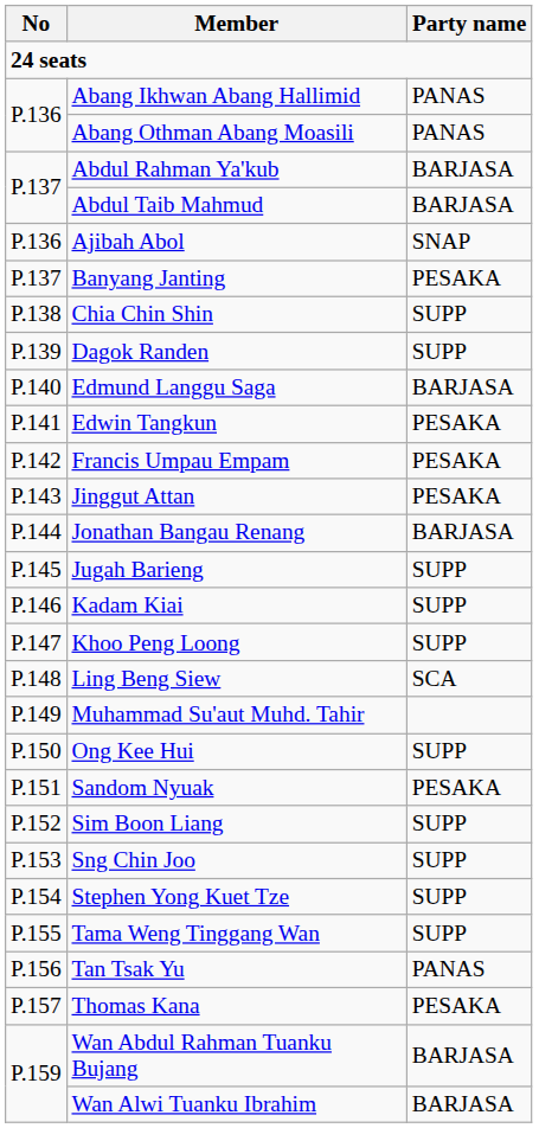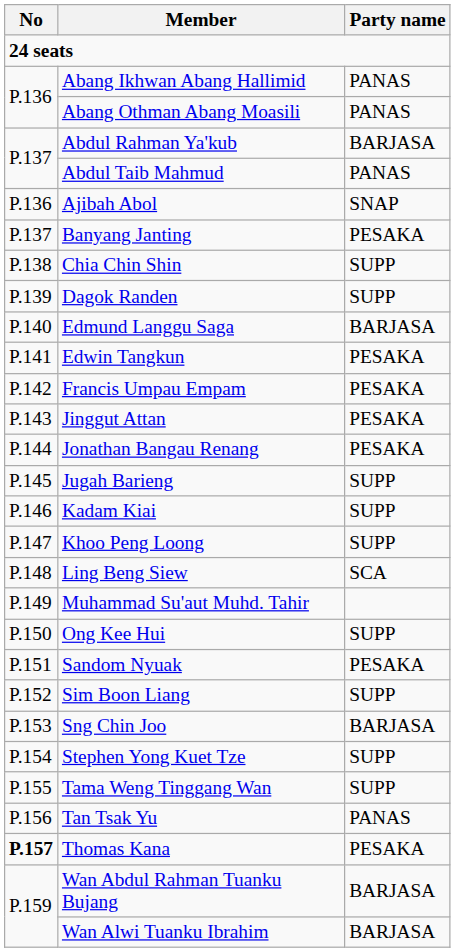Abdul Taib Mahmud | Party name: BARJASA -> PANAS
Jonathan Bangau Renang | Party name: BARJASA -> PESAKA
Sng Chin Joo | Party name: SUPP -> BARJASA
Thomas Kana | No: normal -> bold
